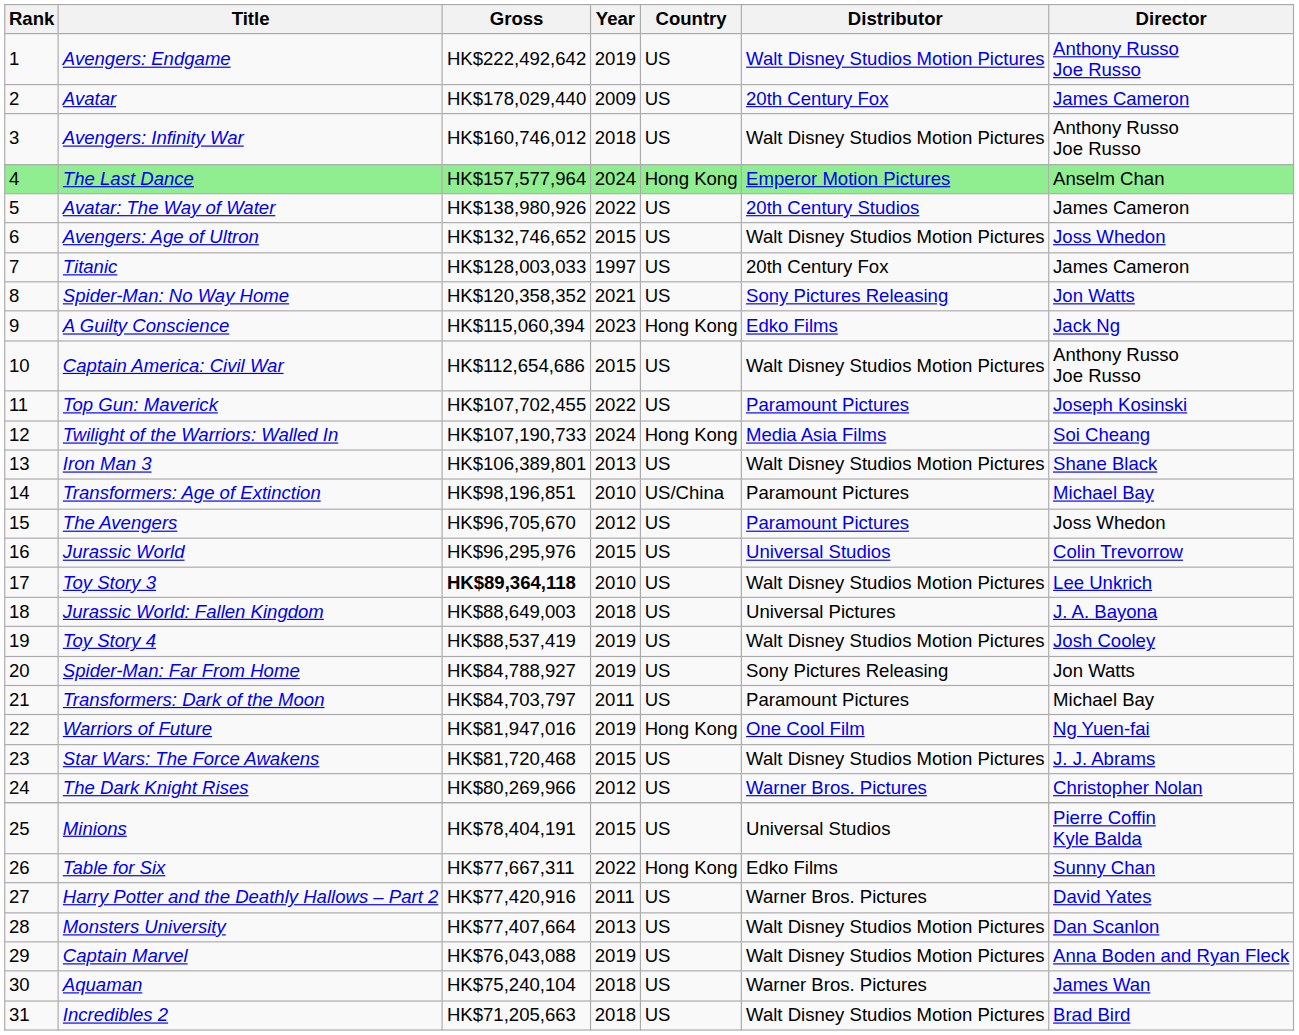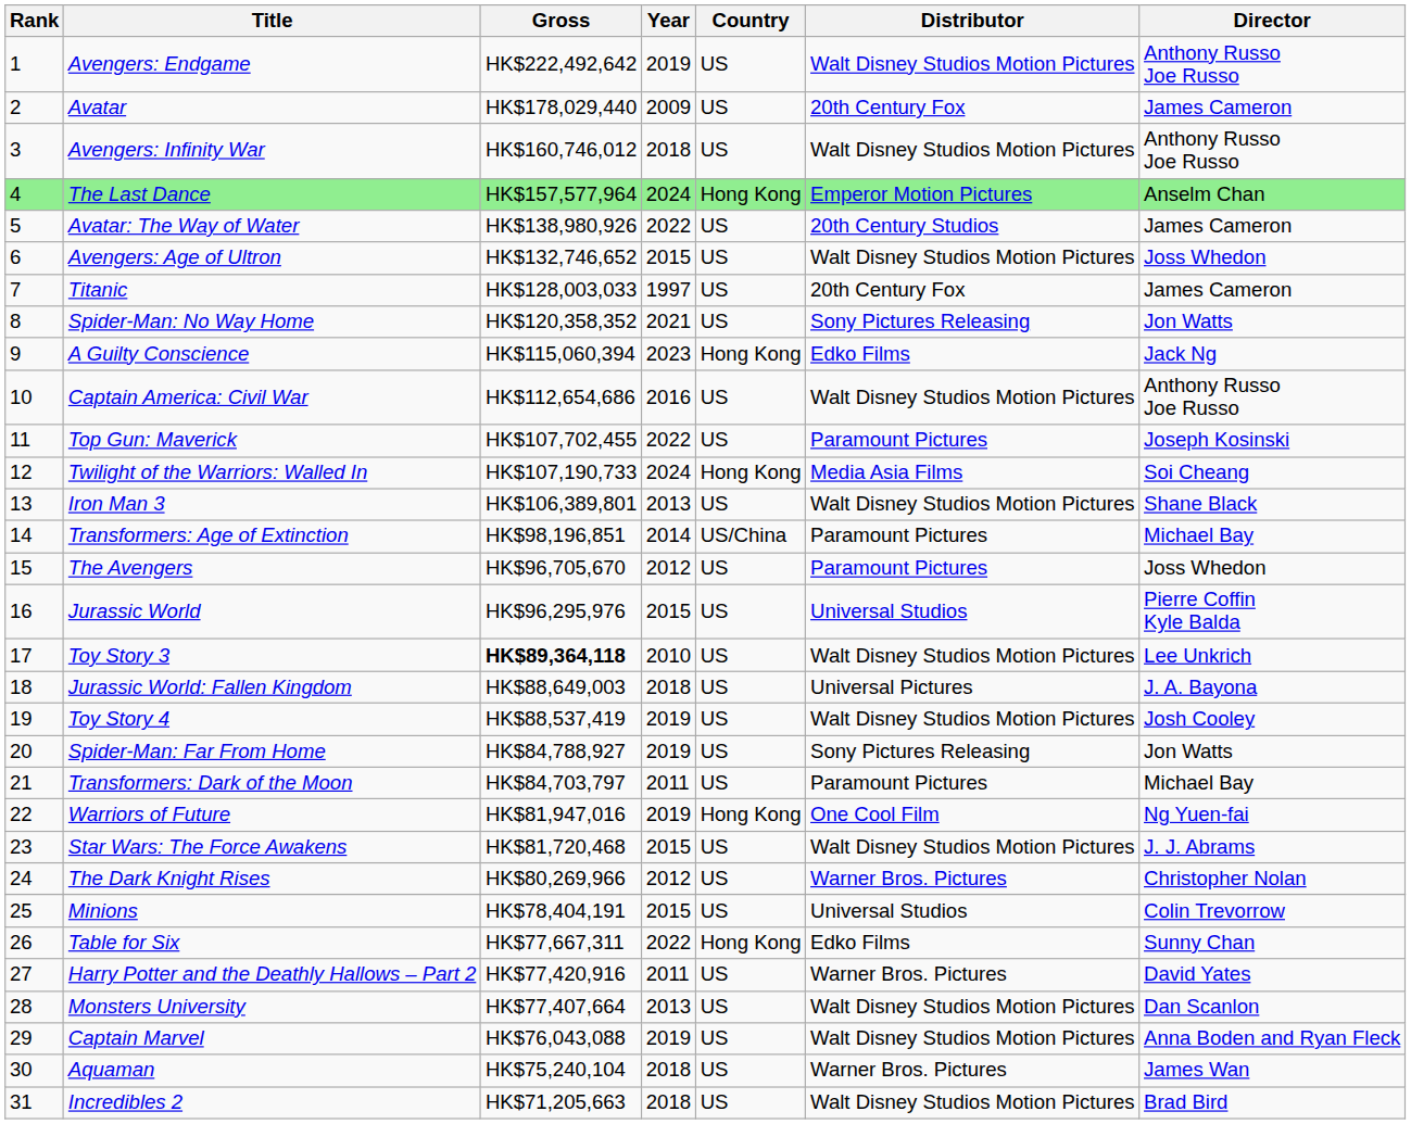Captain America: Civil War | Year: 2015 -> 2016
Transformers: Age of Extinction | Year: 2010 -> 2014
Jurassic World | Director: Colin Trevorrow -> Pierre Coffin Kyle Balda
Minions | Director: Pierre Coffin Kyle Balda -> Colin Trevorrow
